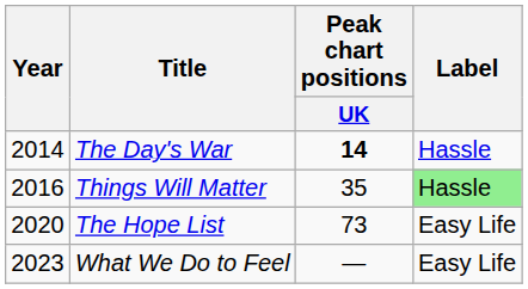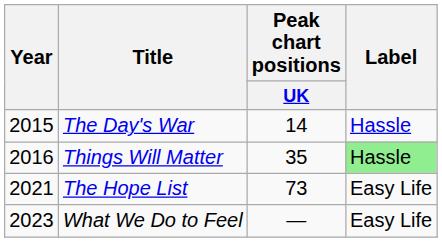The Day's War | Year: 2014 -> 2015
The Day's War | Peak chart positions / UK: bold -> normal
The Hope List | Year: 2020 -> 2021
